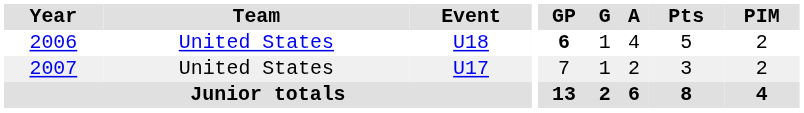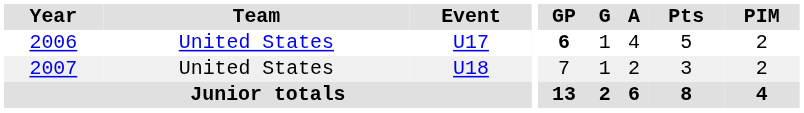2006 | Event: U18 -> U17
2007 | Event: U17 -> U18
